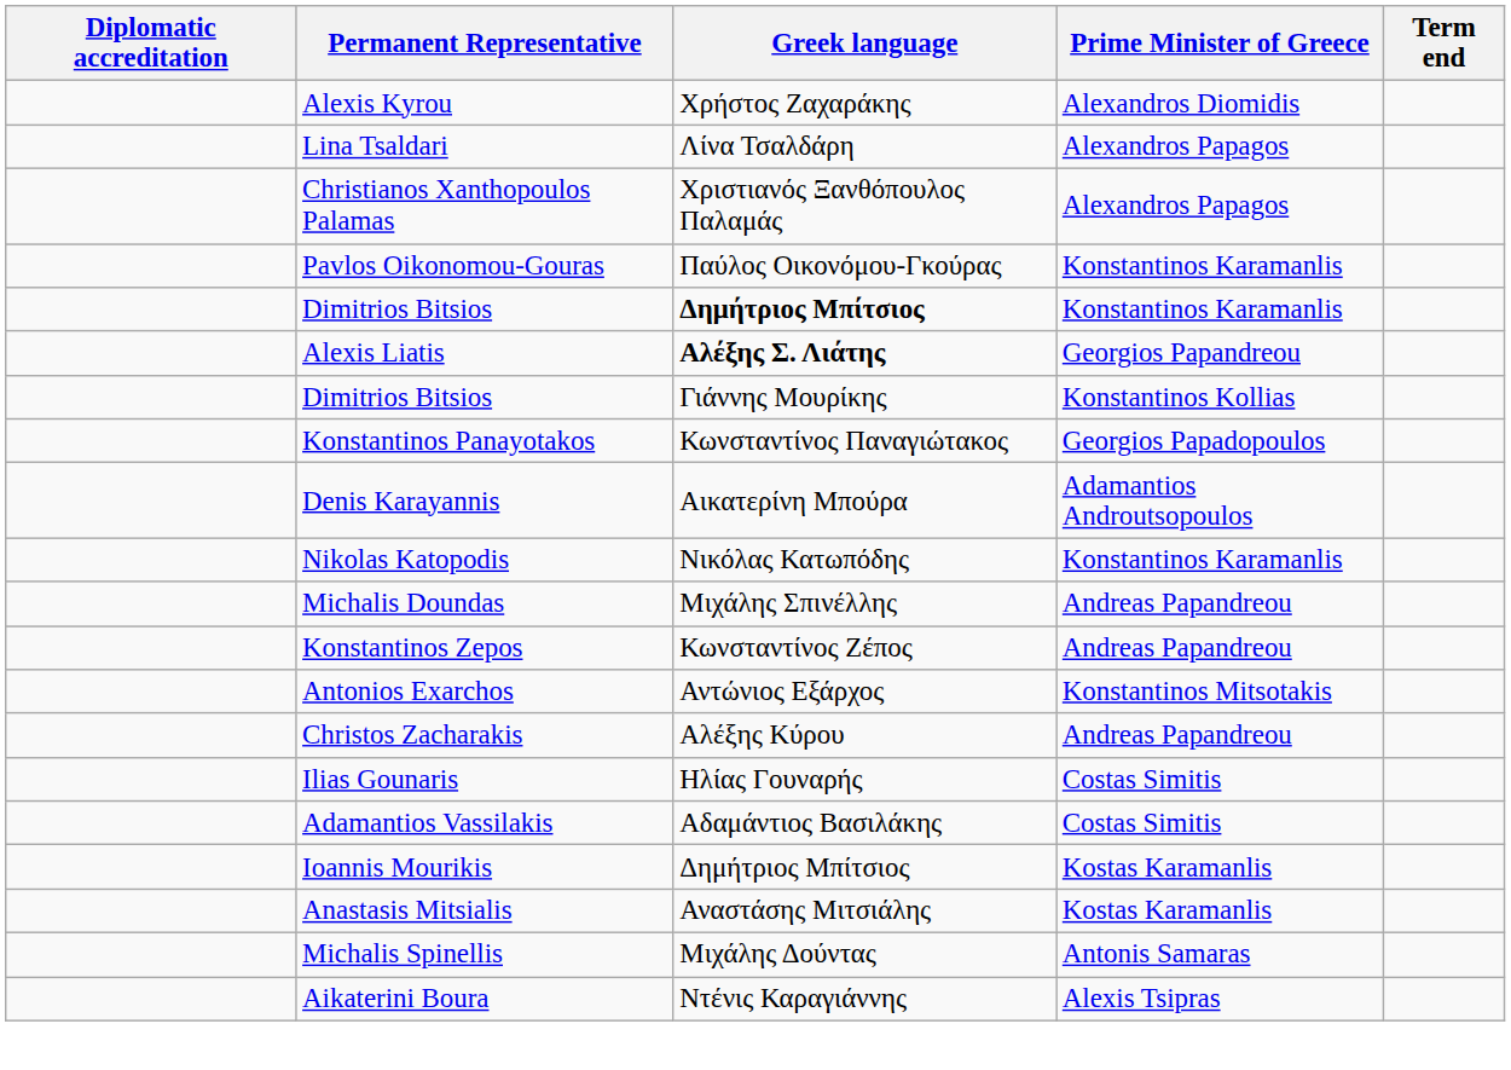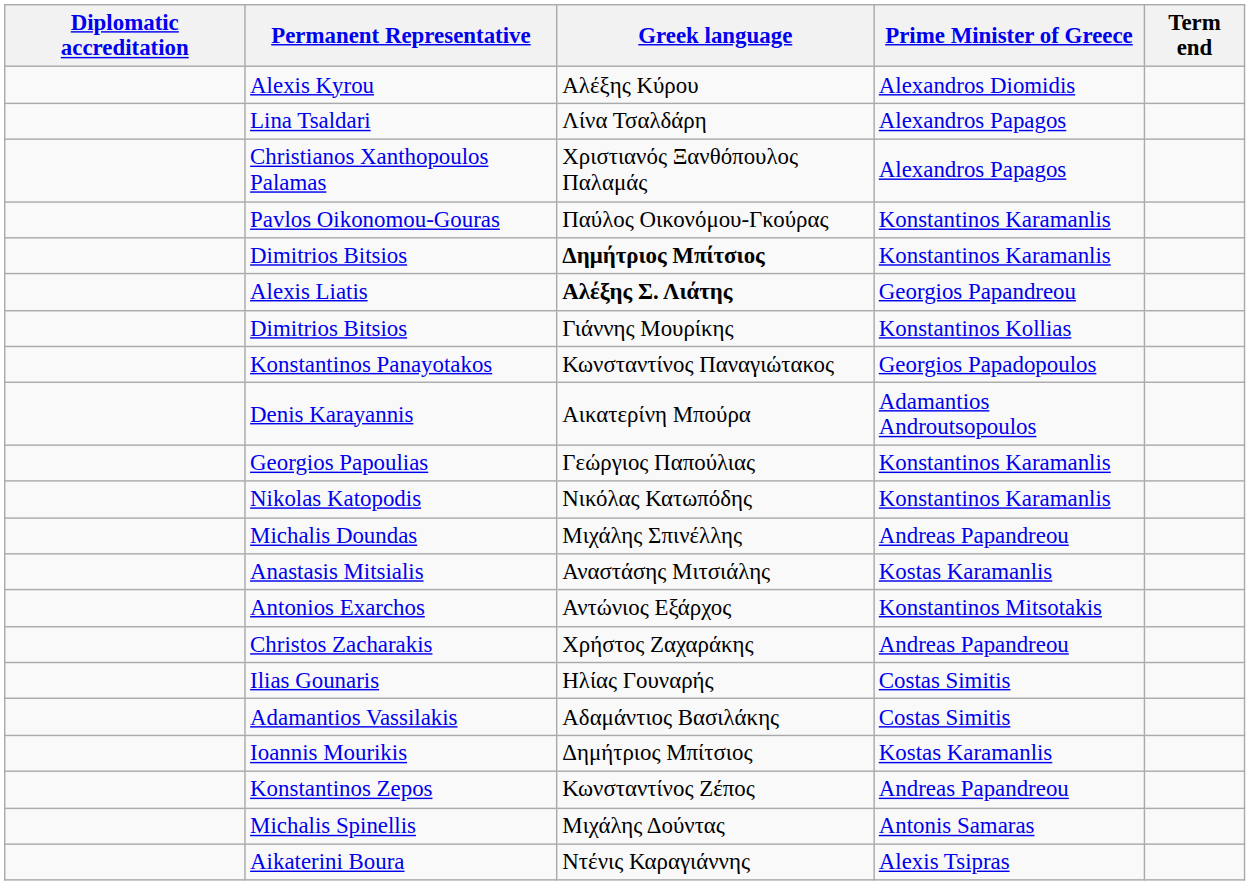Alexis Kyrou | Greek language: Χρήστος Ζαχαράκης -> Αλέξης Κύρου
+ row: Georgios Papoulias | Γεώργιος Παπούλιας | Konstantinos Karamanlis
rows swapped: Konstantinos Zepos <-> Anastasis Mitsialis
Christos Zacharakis | Greek language: Αλέξης Κύρου -> Χρήστος Ζαχαράκης
